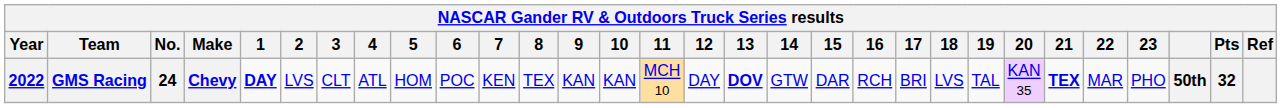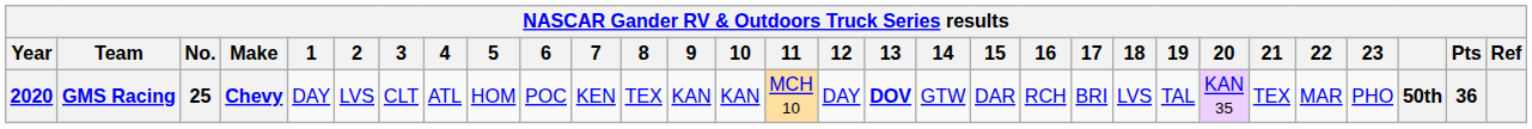GMS Racing | Year: 2022 -> 2020
GMS Racing | No.: 24 -> 25
GMS Racing | 1: bold -> normal
GMS Racing | 21: bold -> normal
GMS Racing | Pts: 32 -> 36
